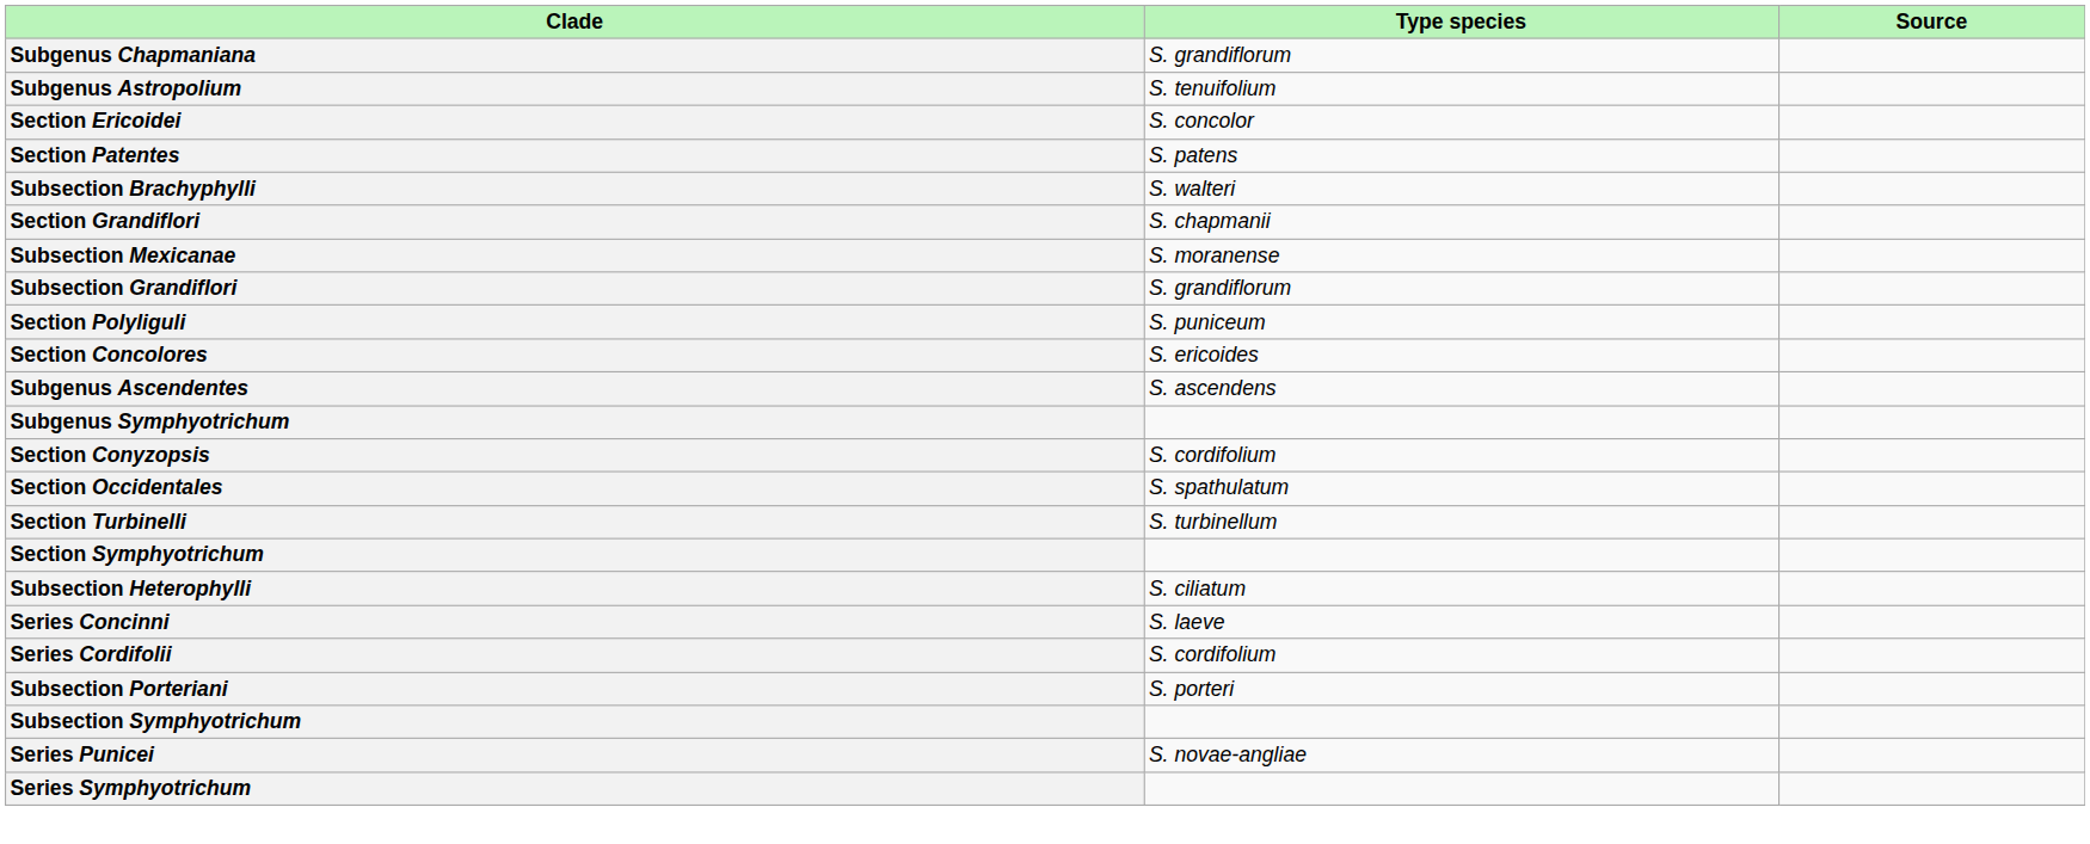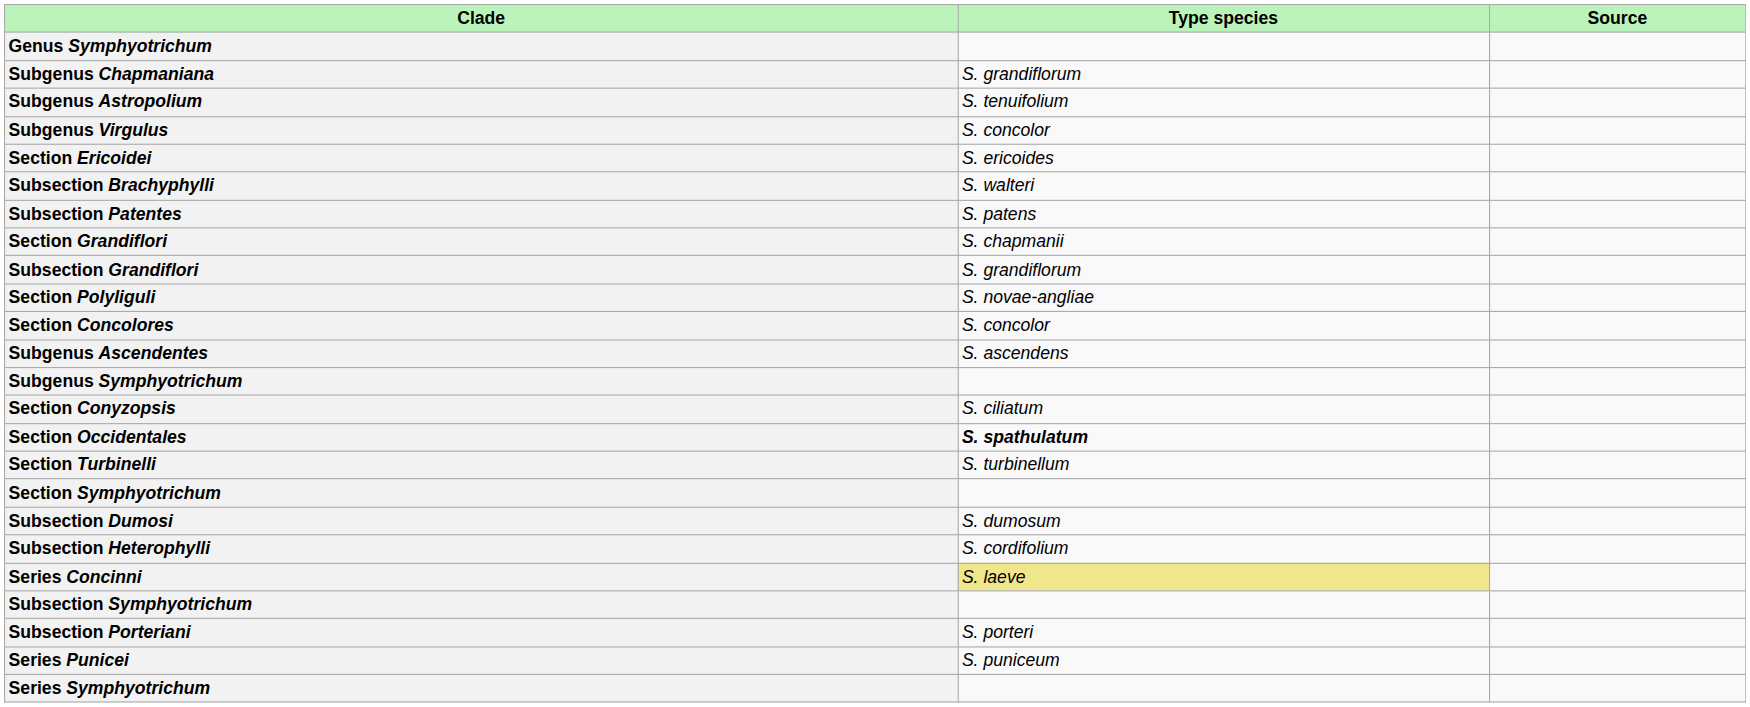+ row: Genus Symphyotrichum
+ row: Subgenus Virgulus | S. concolor
Section Ericoidei | Type species: S. concolor -> S. ericoides
- row: Section Patentes | S. patens
+ row: Subsection Patentes | S. patens
- row: Subsection Mexicanae | S. moranense
Section Polyliguli | Type species: S. puniceum -> S. novae-angliae
Section Concolores | Type species: S. ericoides -> S. concolor
Section Conyzopsis | Type species: S. cordifolium -> S. ciliatum
Section Occidentales | Type species: normal -> bold
+ row: Subsection Dumosi | S. dumosum
Subsection Heterophylli | Type species: S. ciliatum -> S. cordifolium
Series Concinni | Type species: no background -> khaki background
- row: Series Cordifolii | S. cordifolium
rows swapped: Subsection Porteriani <-> Subsection Symphyotrichum
Series Punicei | Type species: S. novae-angliae -> S. puniceum
